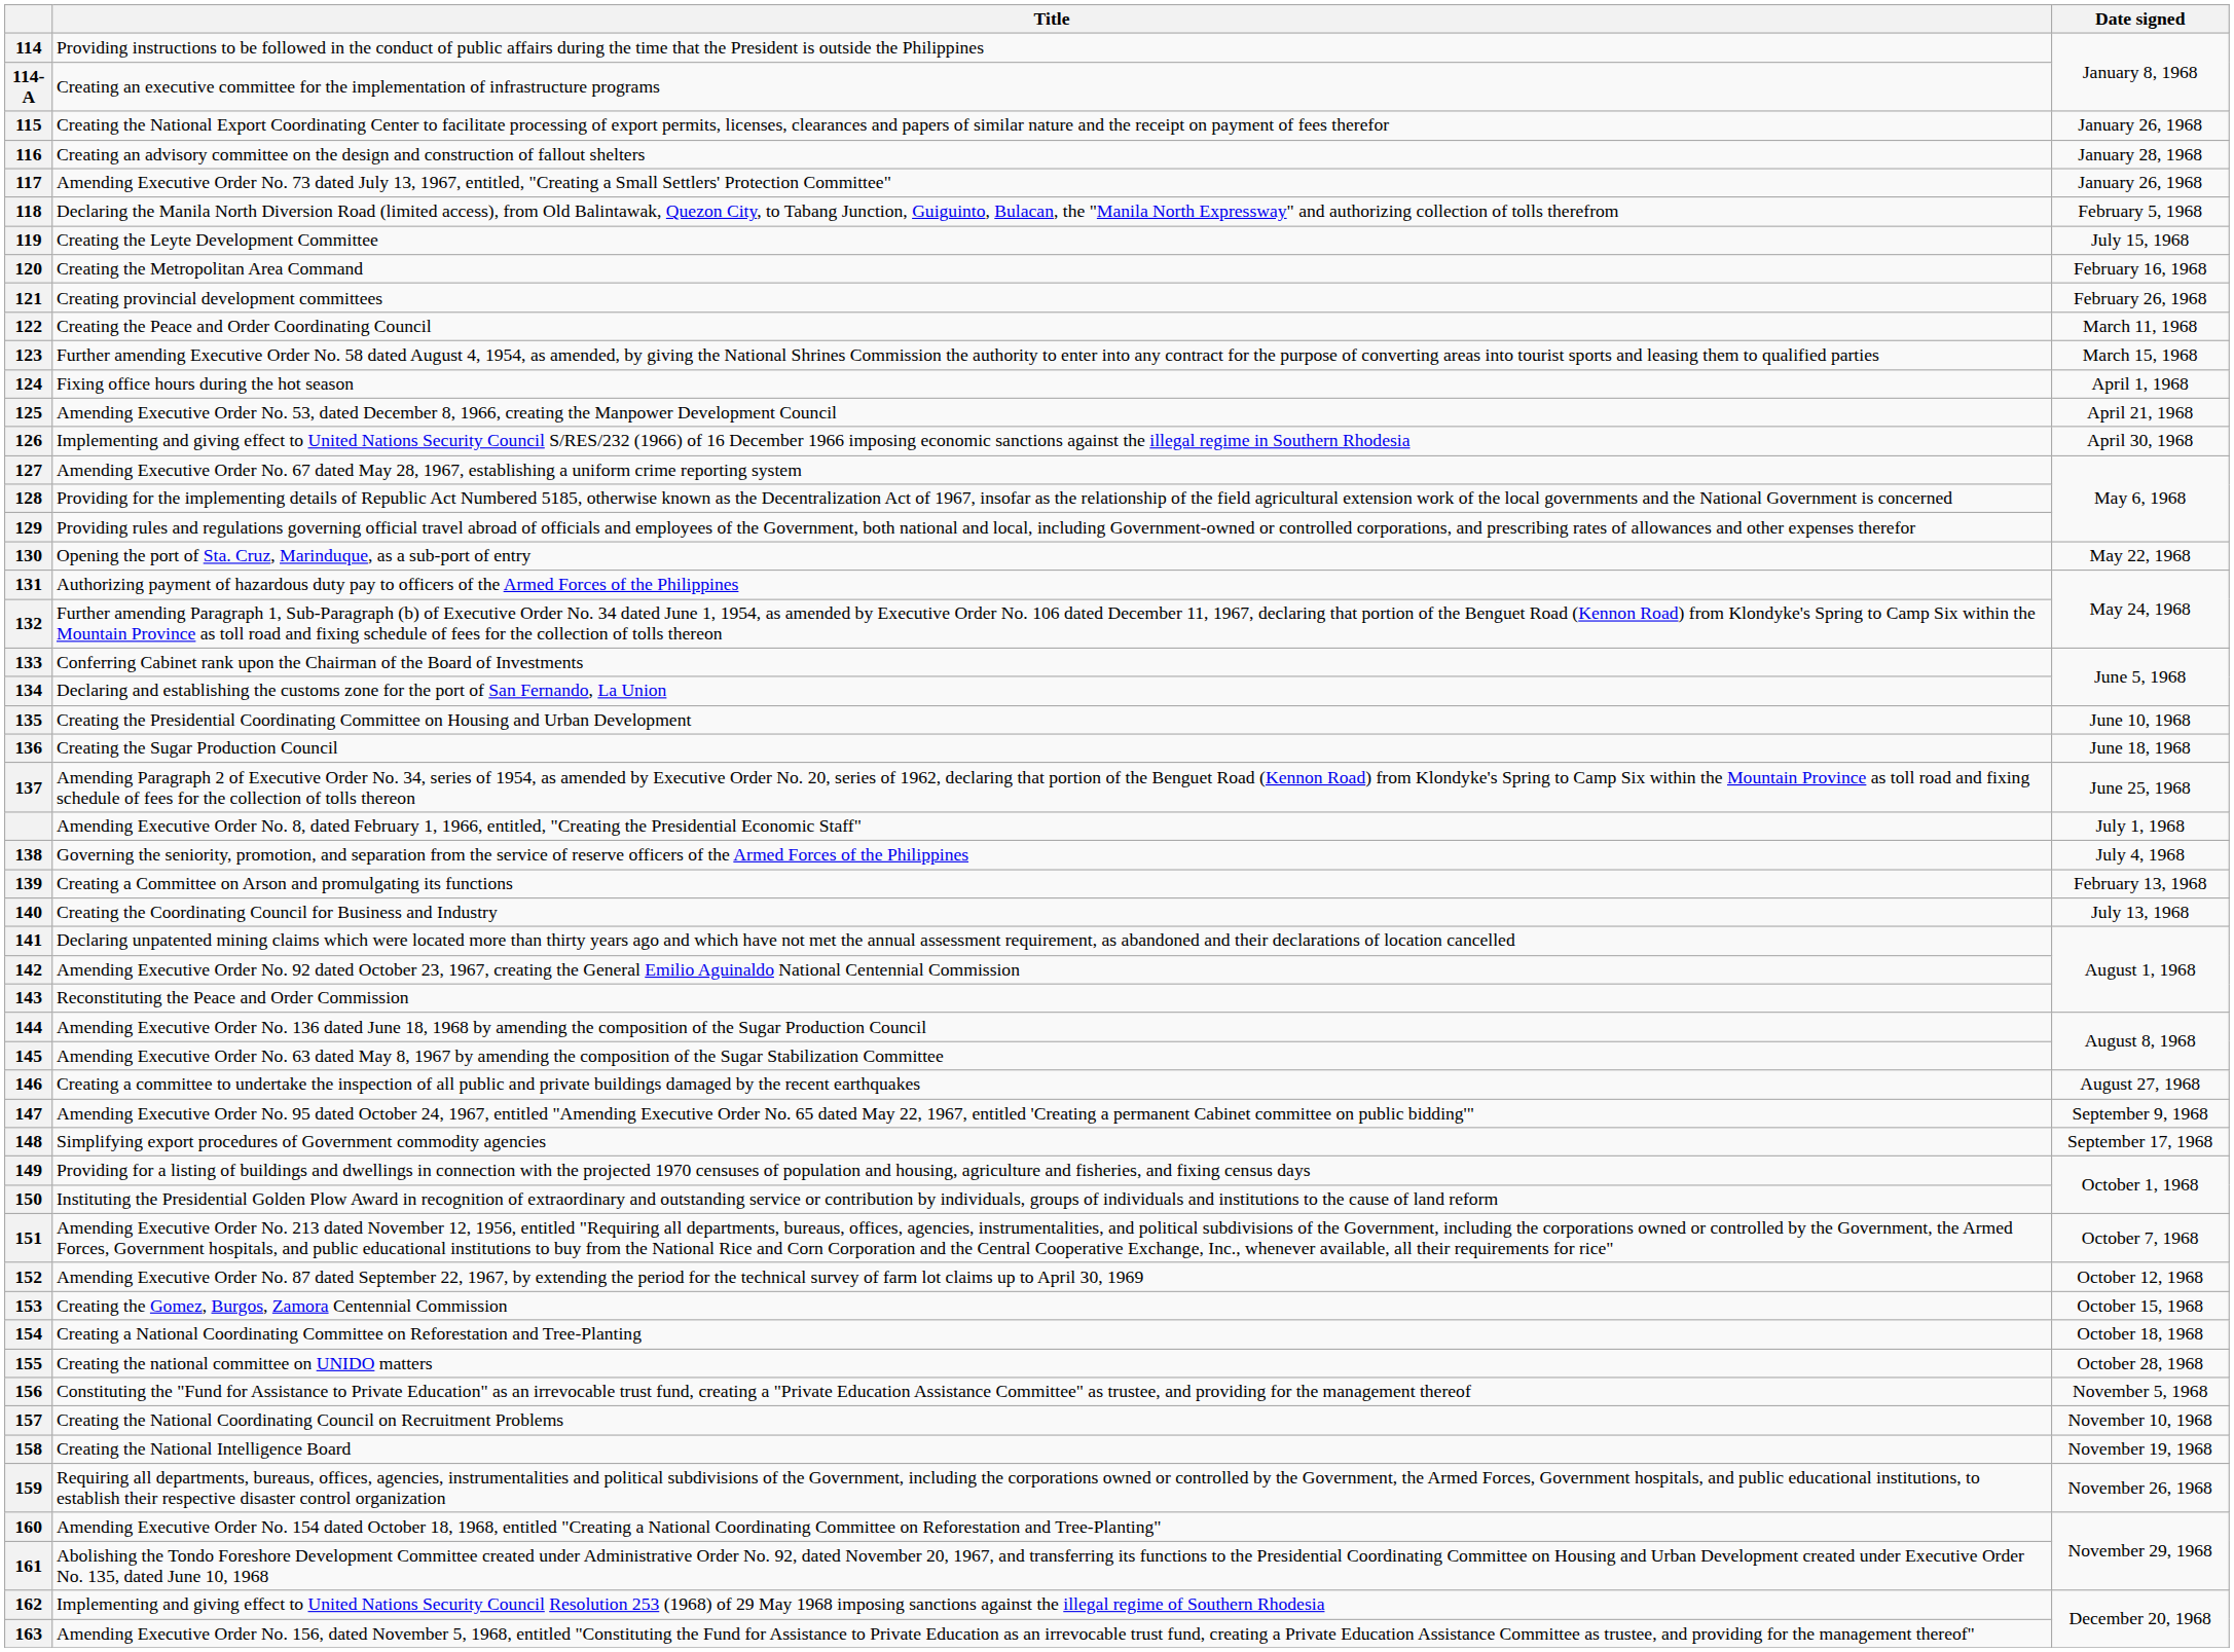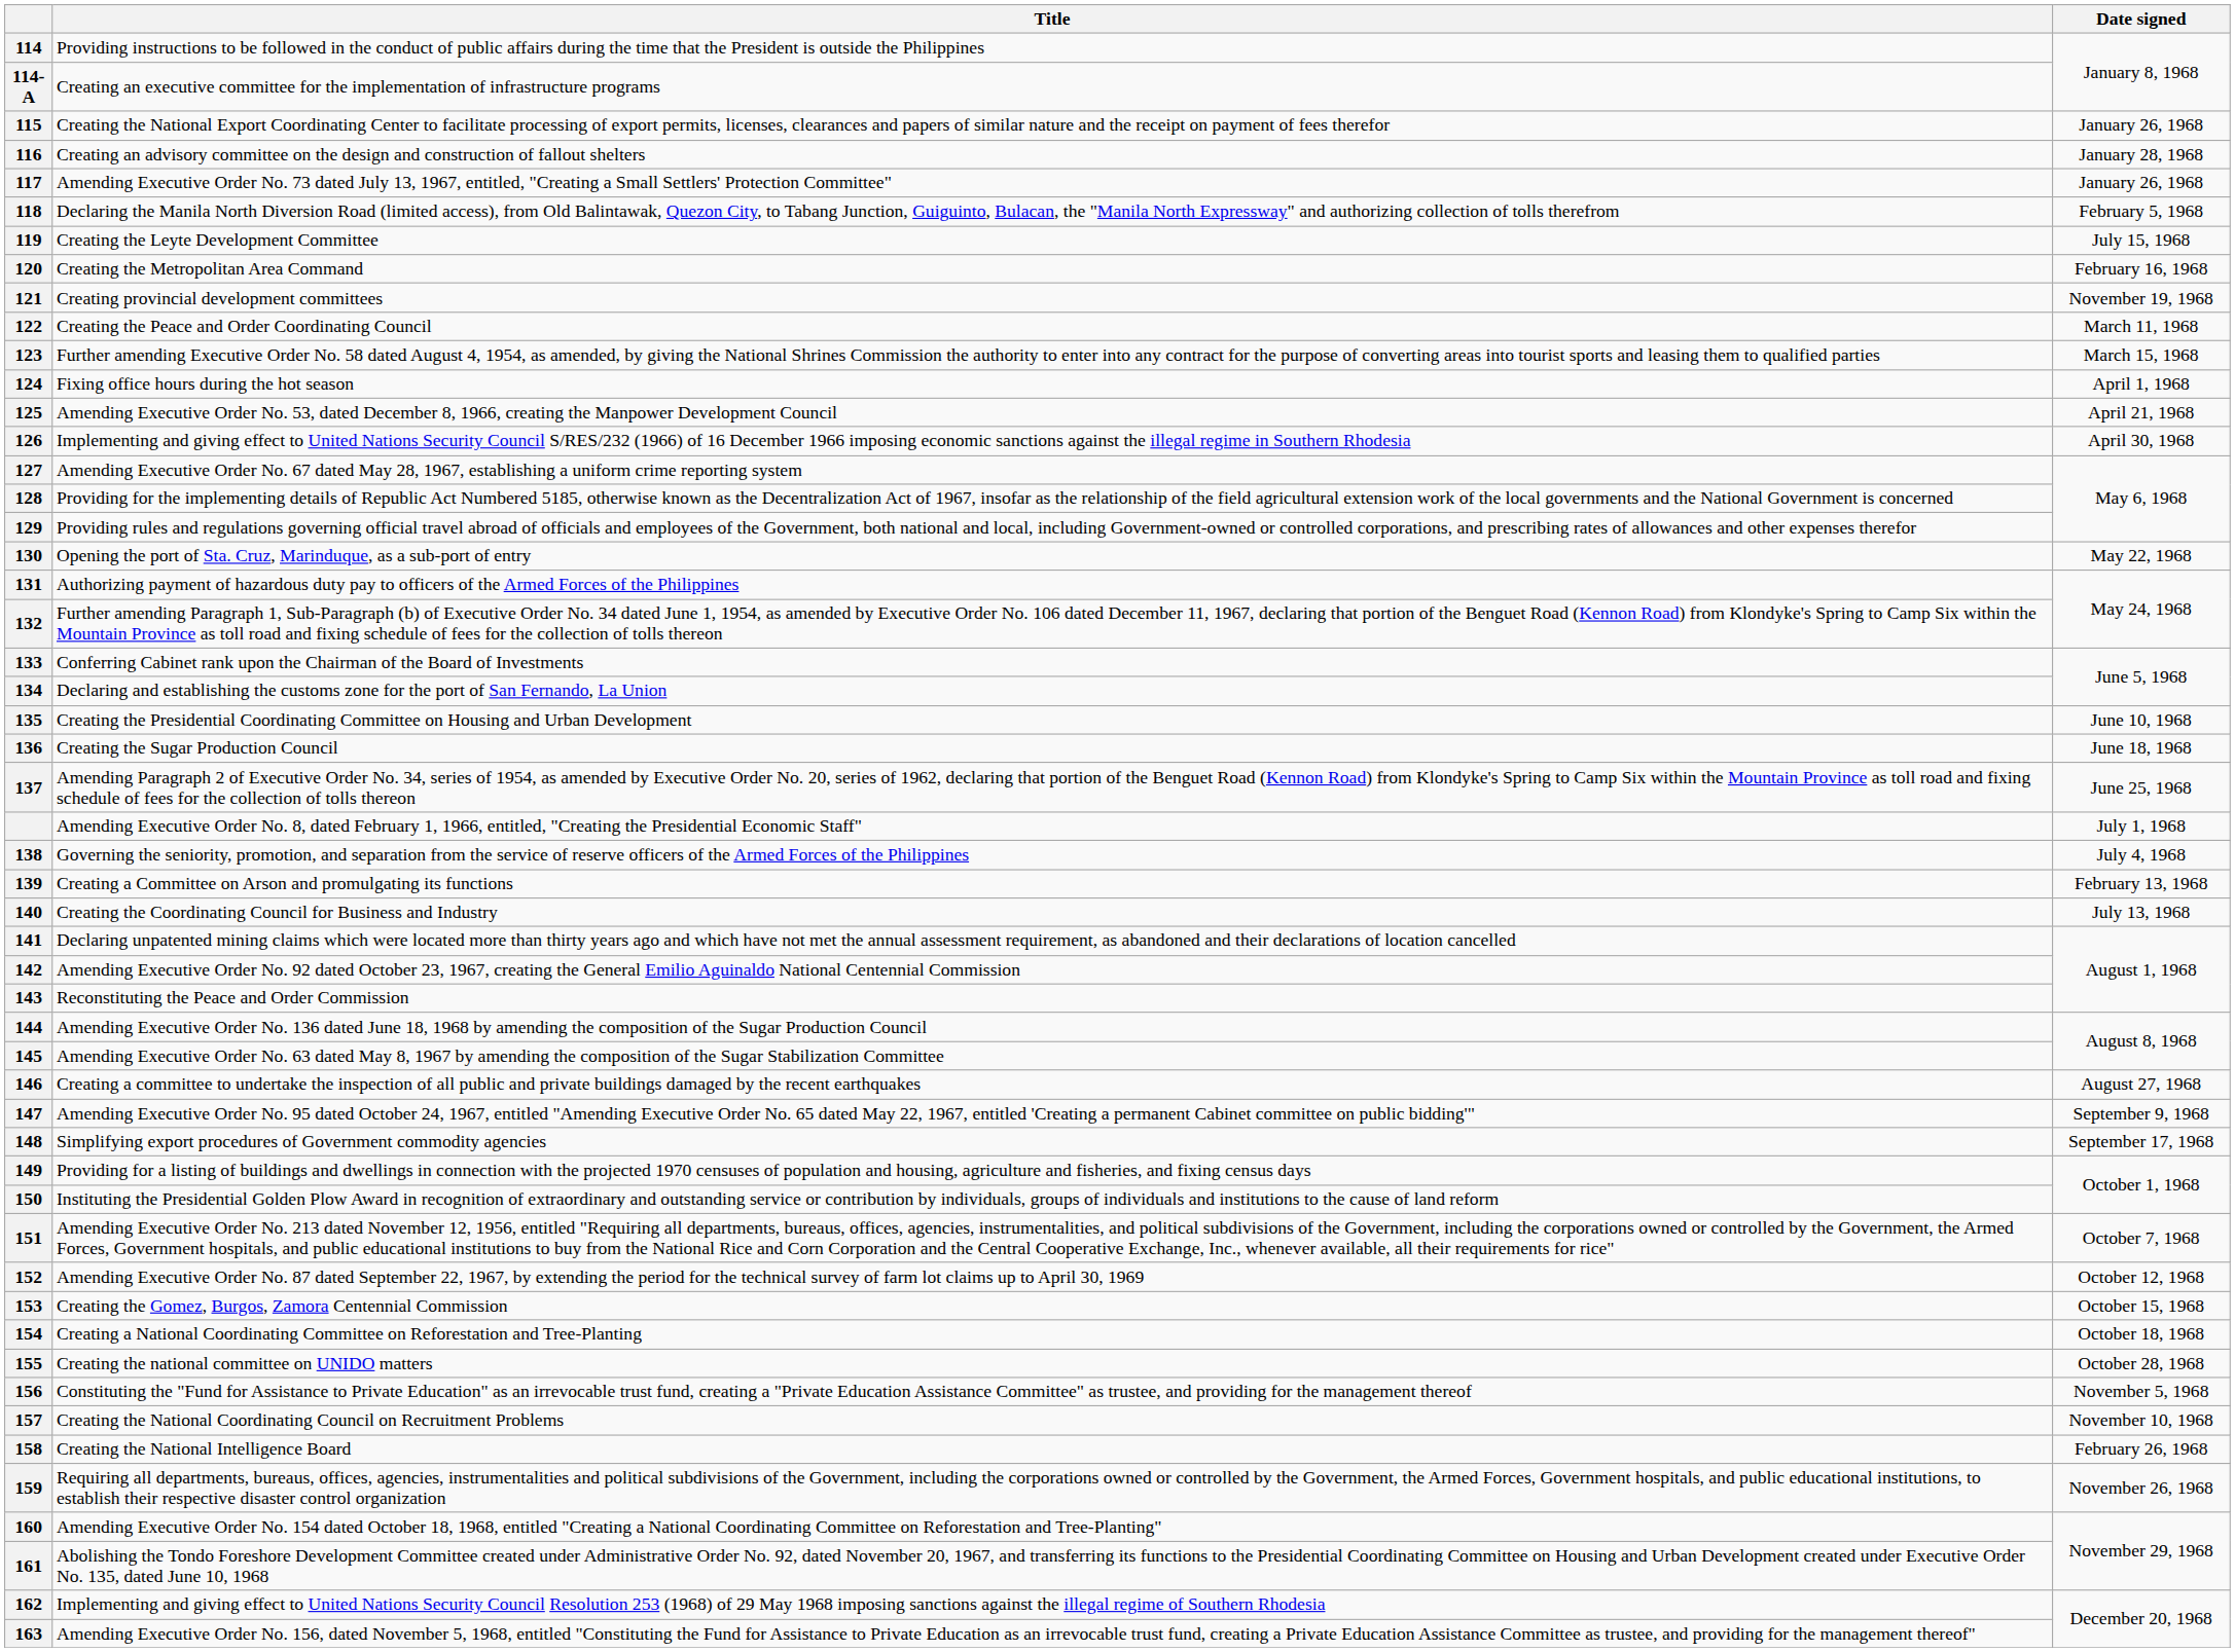121 | Date signed: February 26, 1968 -> November 19, 1968
158 | Date signed: November 19, 1968 -> February 26, 1968
